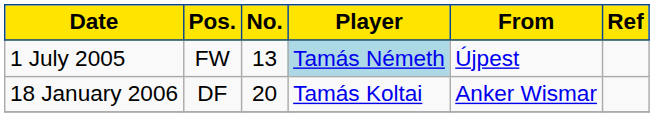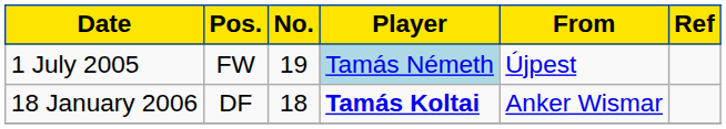1 July 2005 | No.: 13 -> 19
18 January 2006 | No.: 20 -> 18
18 January 2006 | Player: normal -> bold
